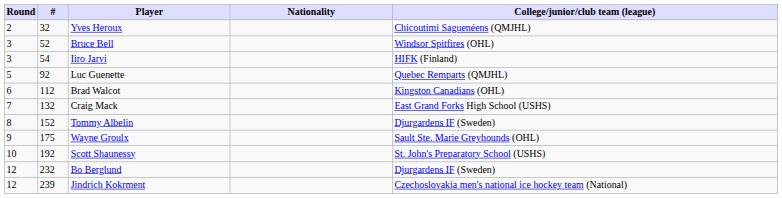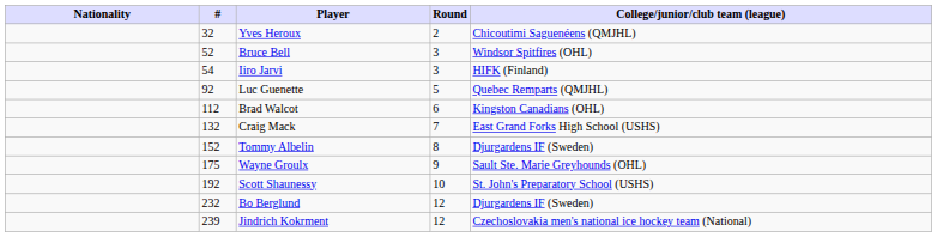columns swapped: Round <-> Nationality
